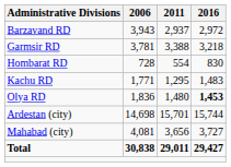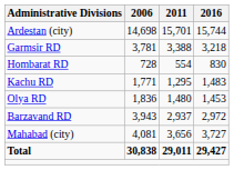rows swapped: Barzavand RD <-> Ardestan (city)
Olya RD | 2016: bold -> normal
